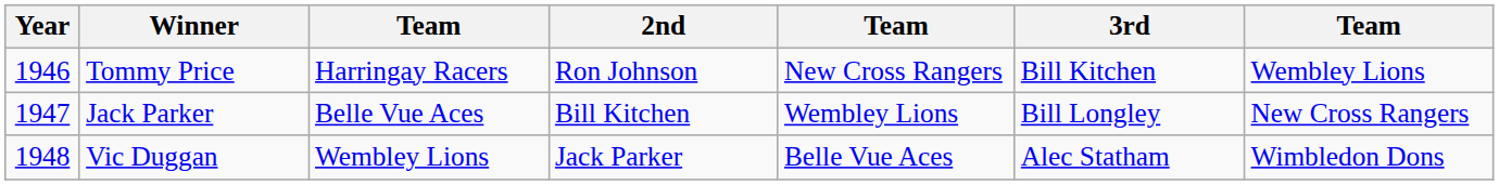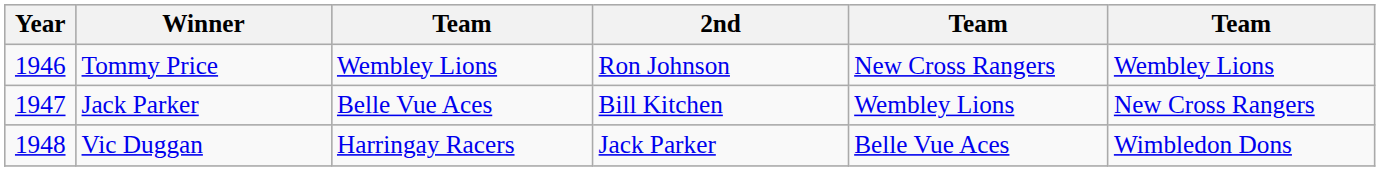- column: 3rd | Bill Kitchen | Bill Longley | Alec Statham
Tommy Price | column 3: Harringay Racers -> Wembley Lions
Vic Duggan | column 3: Wembley Lions -> Harringay Racers
